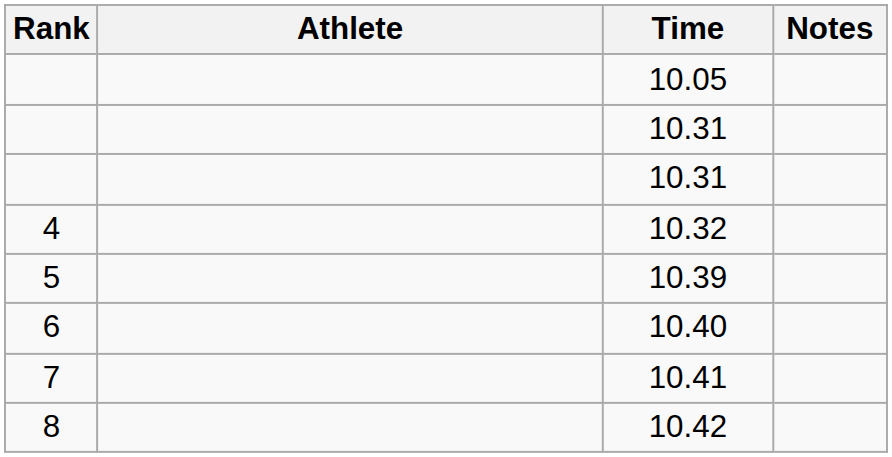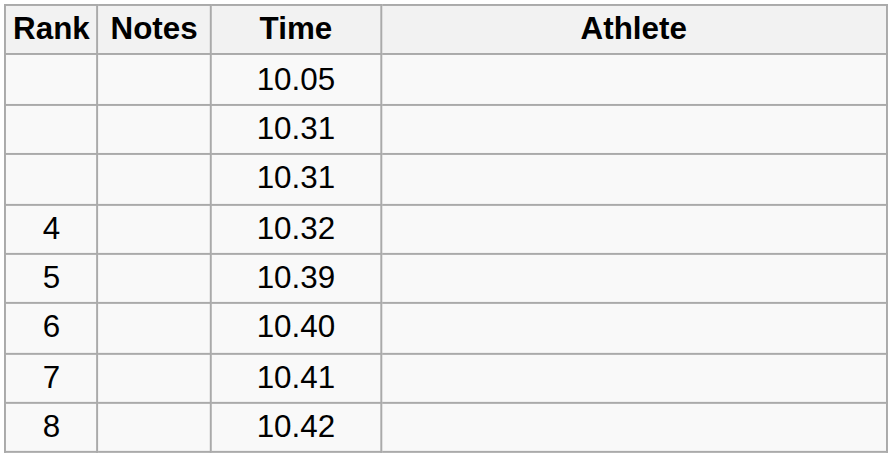columns swapped: Athlete <-> Notes
